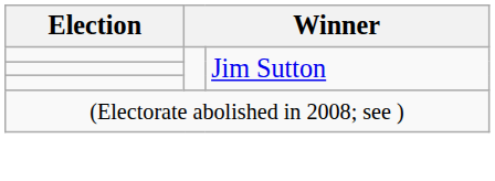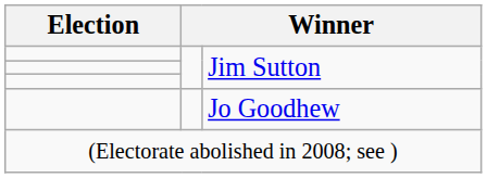+ row: Jo Goodhew
